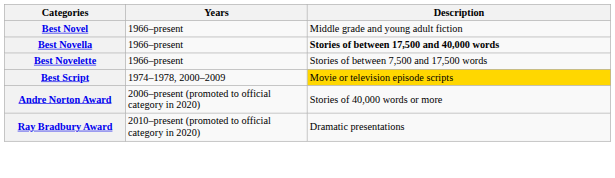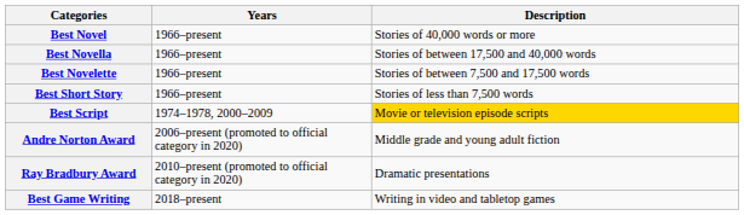Best Novel | Description: Middle grade and young adult fiction -> Stories of 40,000 words or more
Best Novella | Description: bold -> normal
+ row: Best Short Story | 1966–present | Stories of less than 7,500 words
Andre Norton Award | Description: Stories of 40,000 words or more -> Middle grade and young adult fiction
+ row: Best Game Writing | 2018–present | Writing in video and tabletop games
